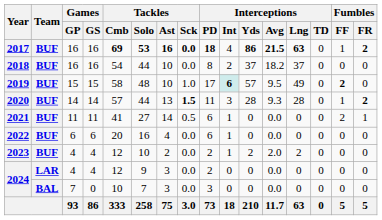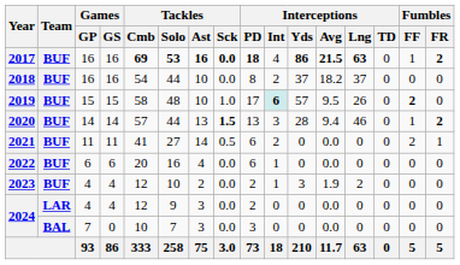2019 | Interceptions / Lng: 49 -> 26
2020 | Interceptions / PD: 11 -> 13
2020 | Interceptions / Avg: 9.3 -> 9.4
2020 | Interceptions / Lng: 28 -> 46
2021 | Interceptions / Int: 1 -> 2
2023 | Interceptions / Yds: 2 -> 3
2023 | Interceptions / Avg: 2.0 -> 1.9
